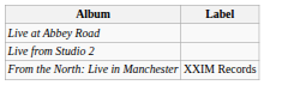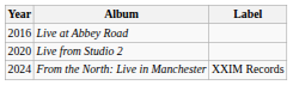+ column: Year | 2016 | 2020 | 2024
